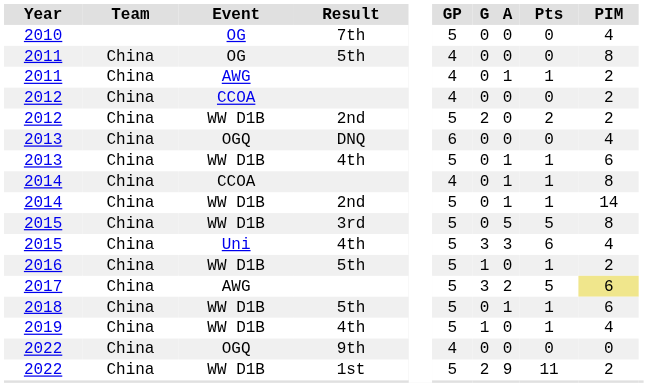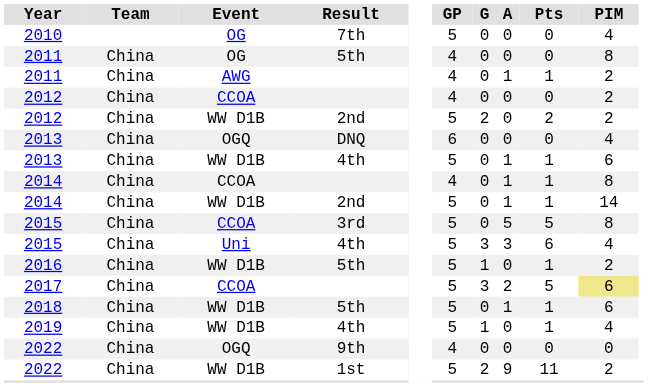2015 / 3rd | Event: WW D1B -> CCOA
2017 | Event: AWG -> CCOA
